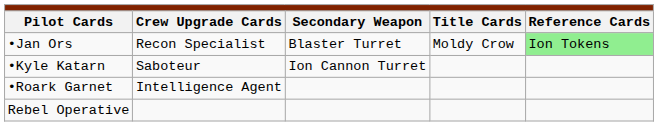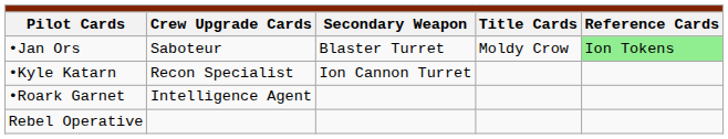•Jan Ors | column 2: Recon Specialist -> Saboteur
•Kyle Katarn | column 2: Saboteur -> Recon Specialist
